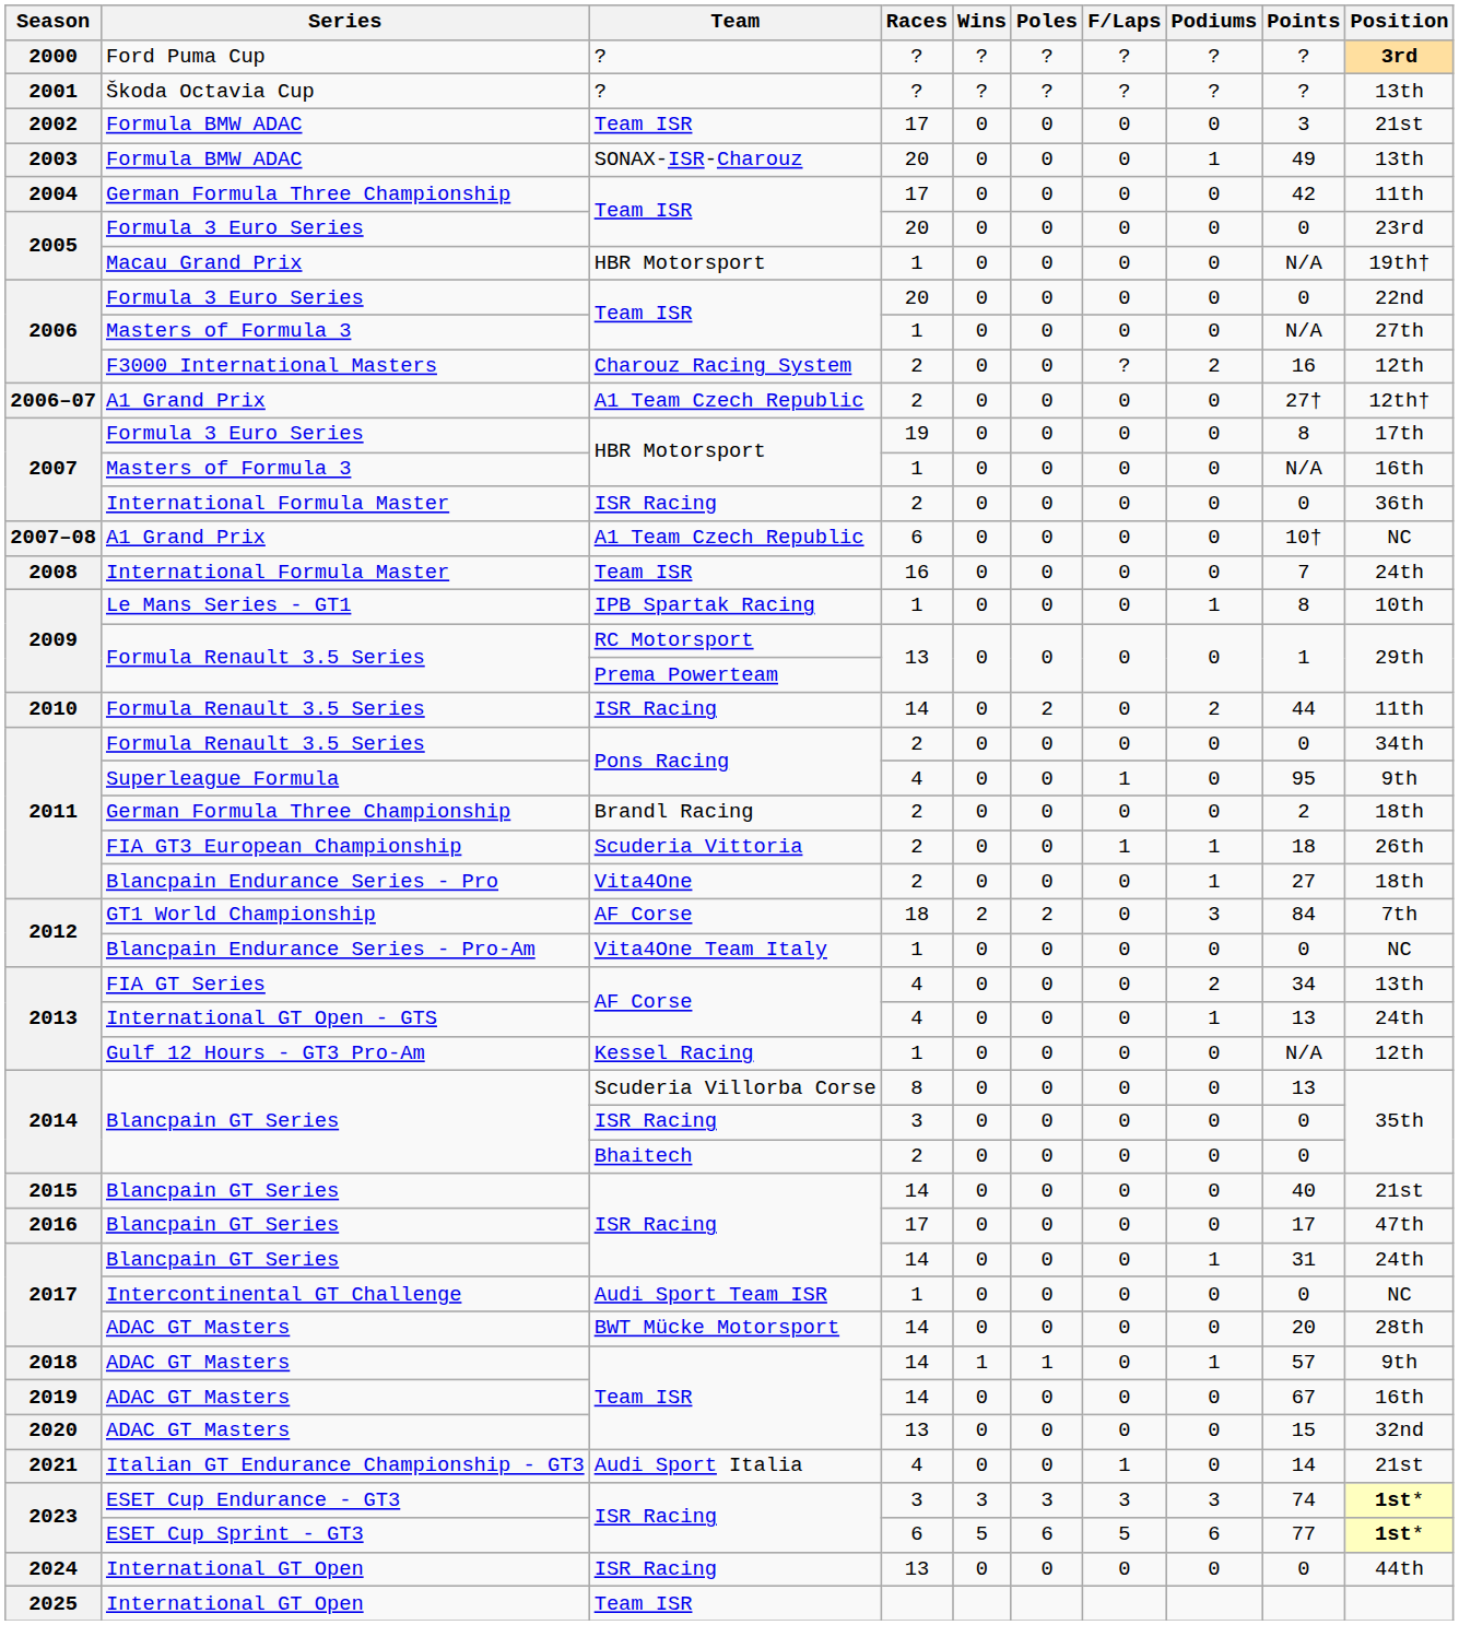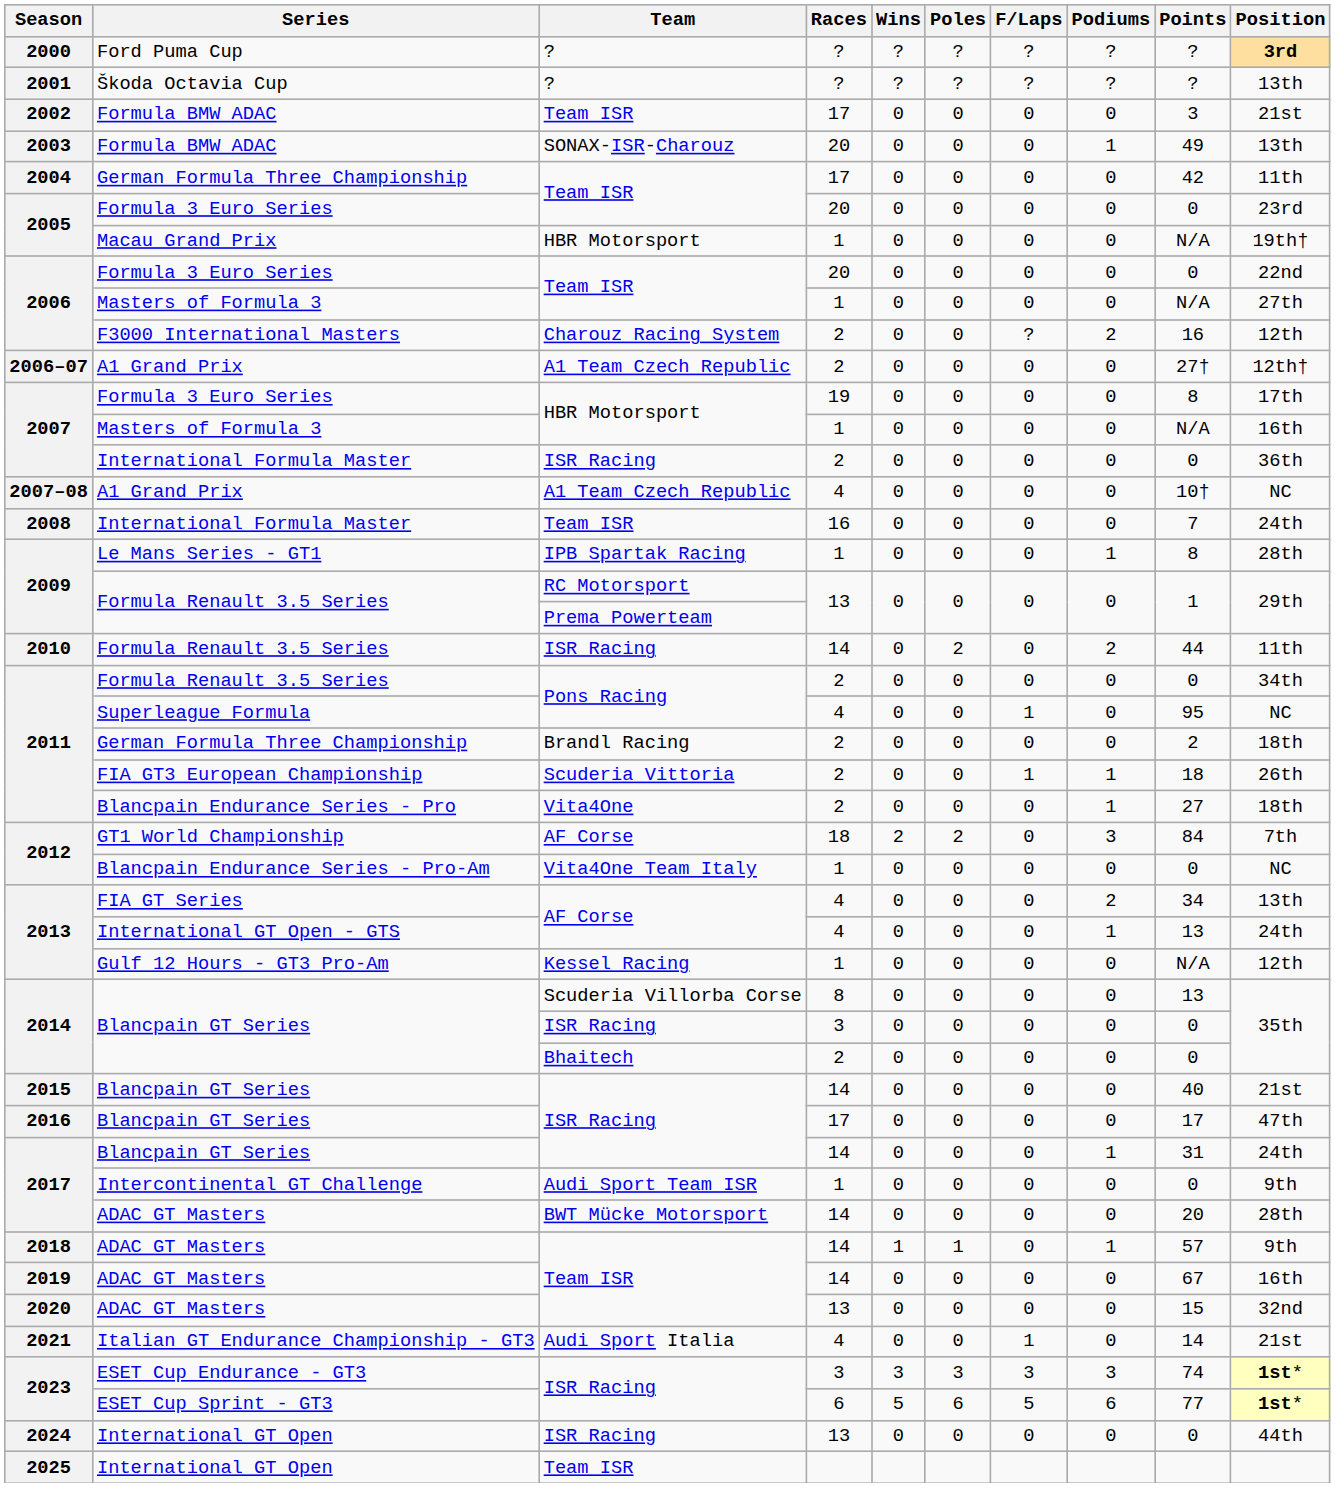2007–08 | Races: 6 -> 4
2009 / Le Mans Series - GT1 | Position: 10th -> 28th
2011 / Superleague Formula | Position: 9th -> NC
2017 / Intercontinental GT Challenge | Position: NC -> 9th
